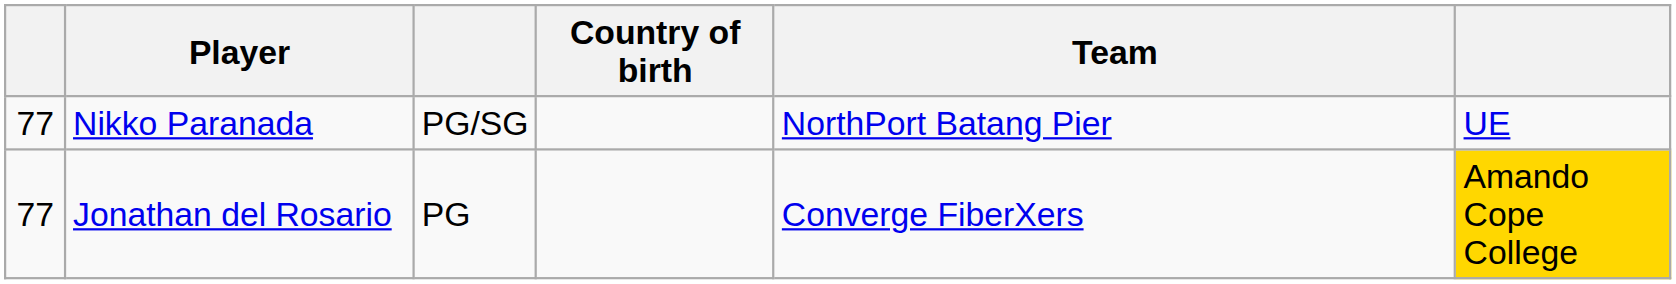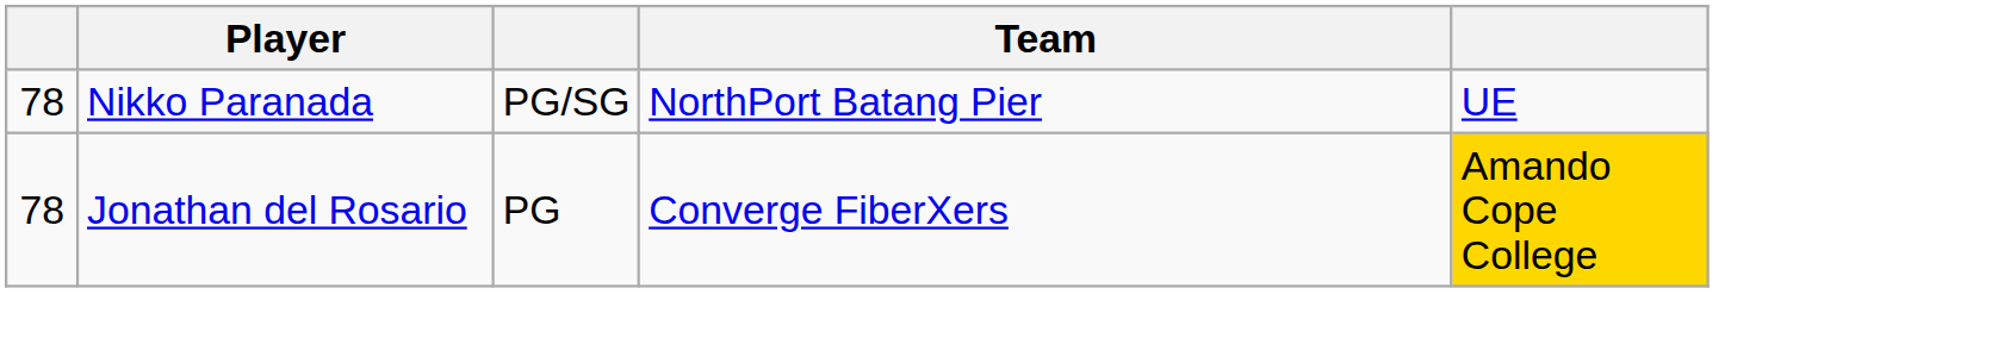- column: Country of birth
Nikko Paranada | column 1: 77 -> 78
Jonathan del Rosario | column 1: 77 -> 78
